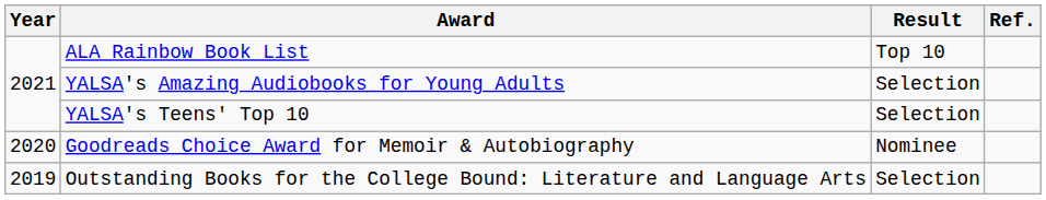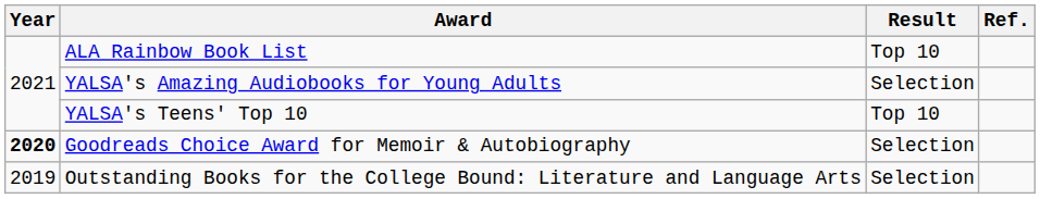YALSA's Teens' Top 10 | Result: Selection -> Top 10
Goodreads Choice Award for Memoir & Autobiography | Year: normal -> bold
Goodreads Choice Award for Memoir & Autobiography | Result: Nominee -> Selection
